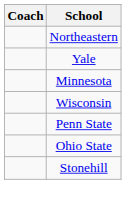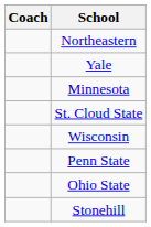+ row: St. Cloud State
